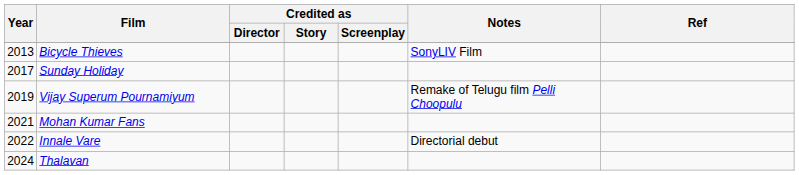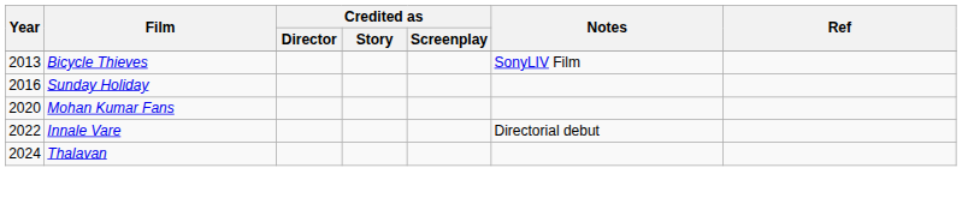Sunday Holiday | Year: 2017 -> 2016
- row: 2019 | Vijay Superum Pournamiyum | Remake of Telugu film Pelli Choopulu
Mohan Kumar Fans | Year: 2021 -> 2020
